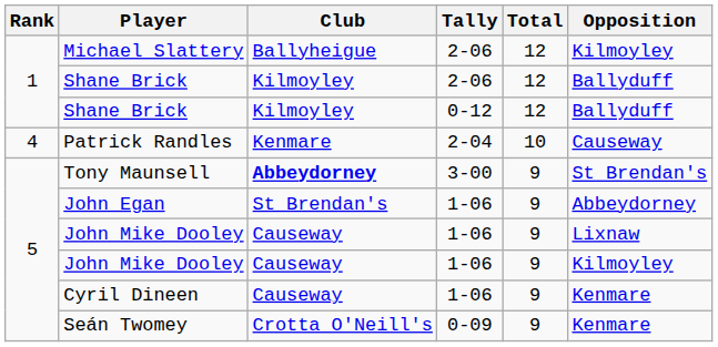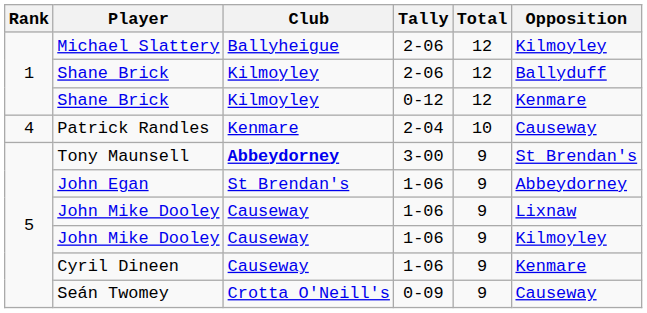Shane Brick / 0-12 | Opposition: Ballyduff -> Kenmare
Seán Twomey | Opposition: Kenmare -> Causeway
